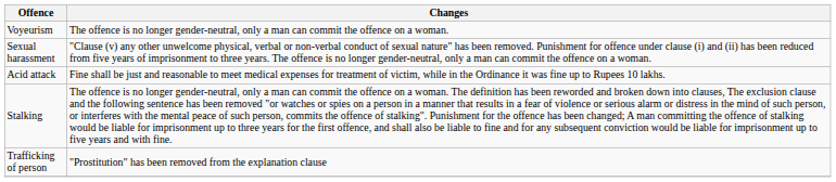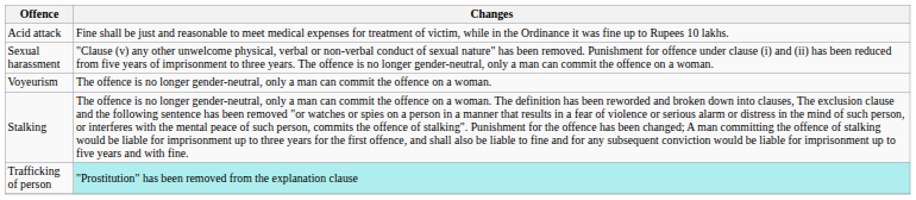rows swapped: Acid attack <-> Voyeurism
Trafficking of person | Changes: no background -> paleturquoise background
